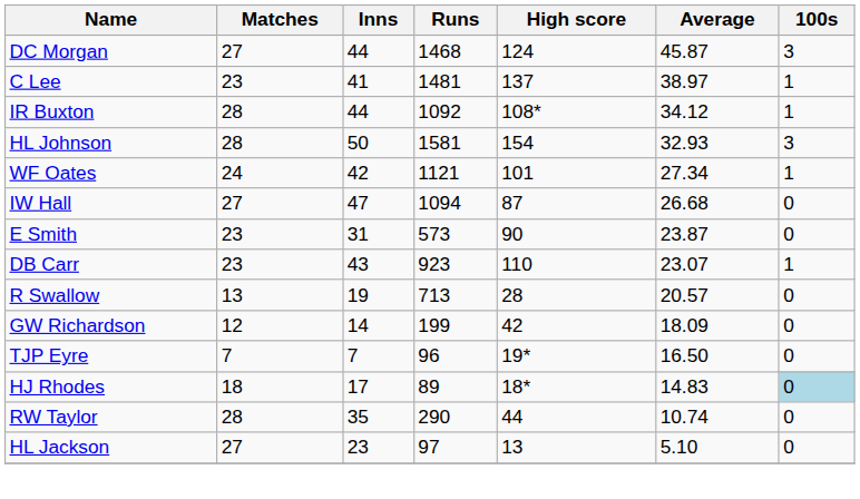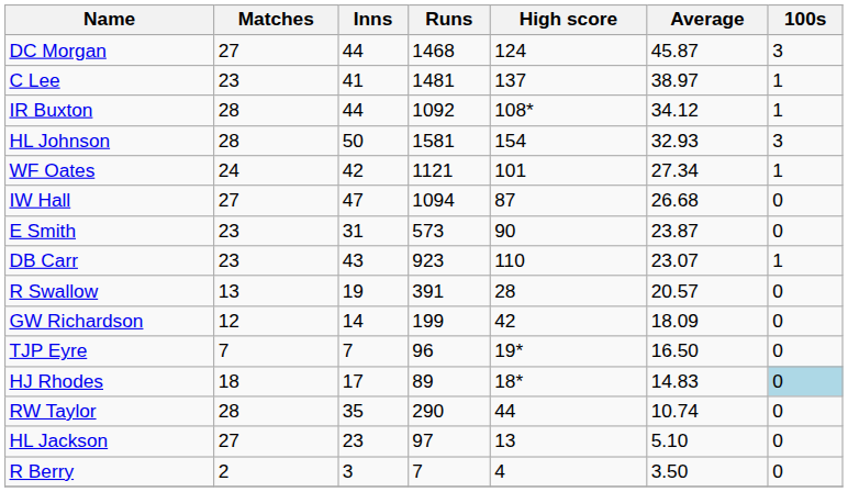R Swallow | Runs: 713 -> 391
+ row: R Berry | 2 | 3 | 7 | 4 | 3.50 | 0
